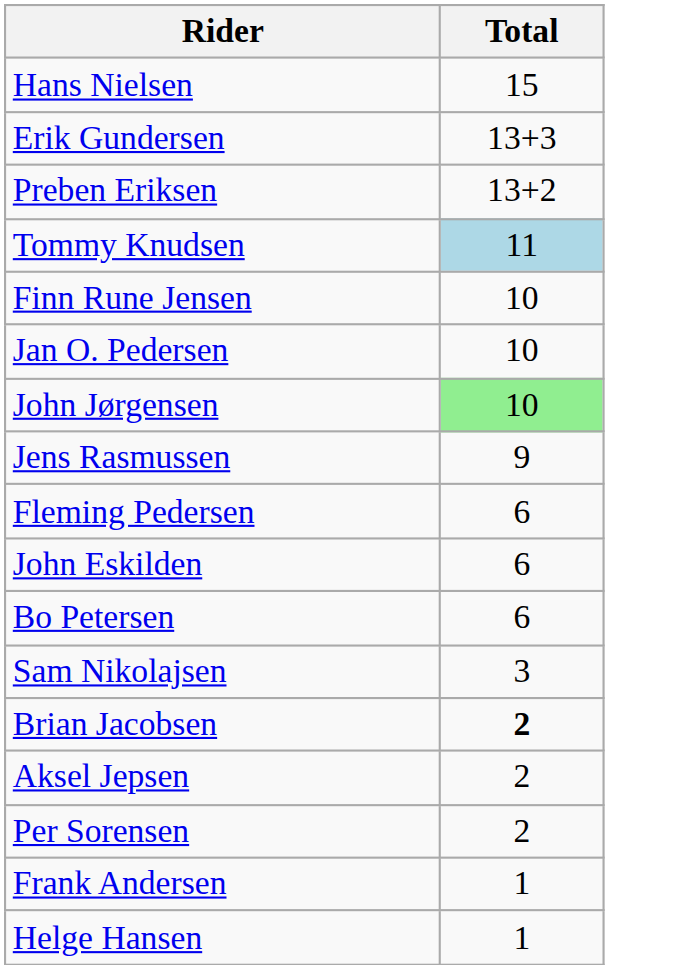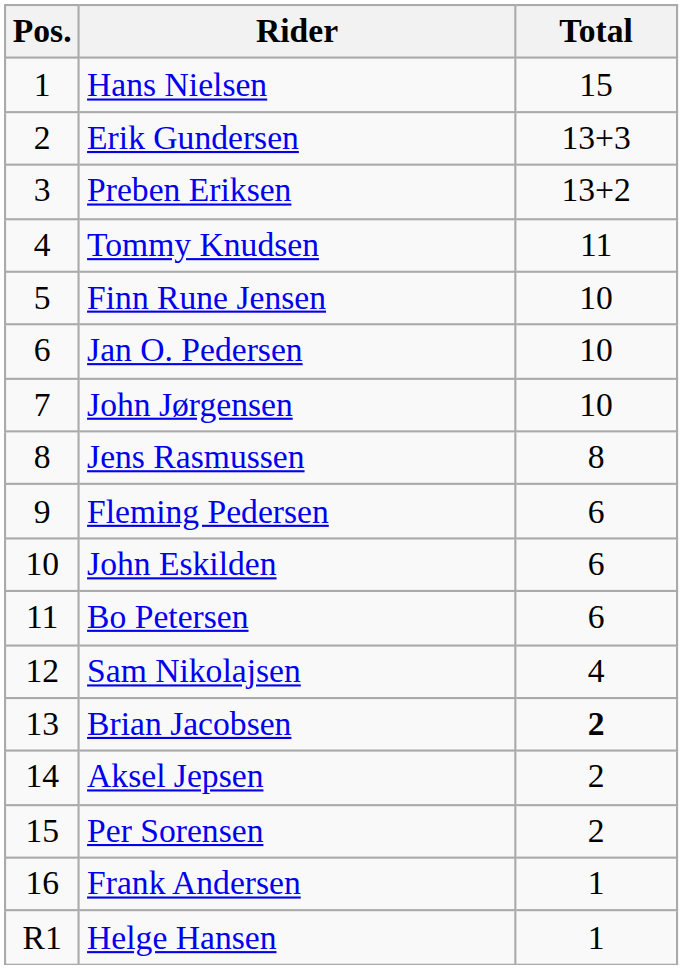+ column: Pos. | 1 | 2 | 3 | 4 | 5 | 6 | 7 | 8 | 9 | 10 | 11 | 12 | 13 | 14 | 15 | 16 | R1
Tommy Knudsen | Total: lightblue background -> no background
John Jørgensen | Total: lightgreen background -> no background
Jens Rasmussen | Total: 9 -> 8
Sam Nikolajsen | Total: 3 -> 4
